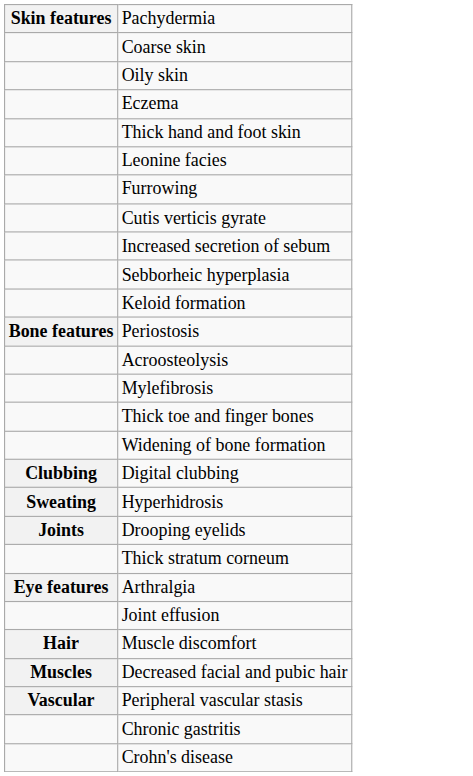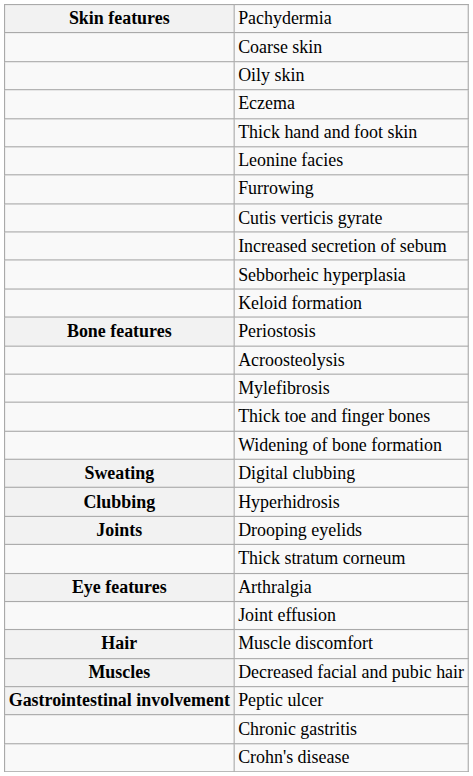Digital clubbing | column 1: Clubbing -> Sweating
Hyperhidrosis | column 1: Sweating -> Clubbing
- row: Vascular | Peripheral vascular stasis
+ row: Gastrointestinal involvement | Peptic ulcer
